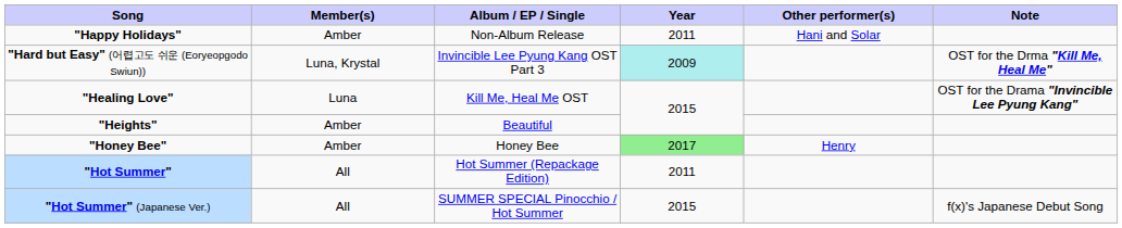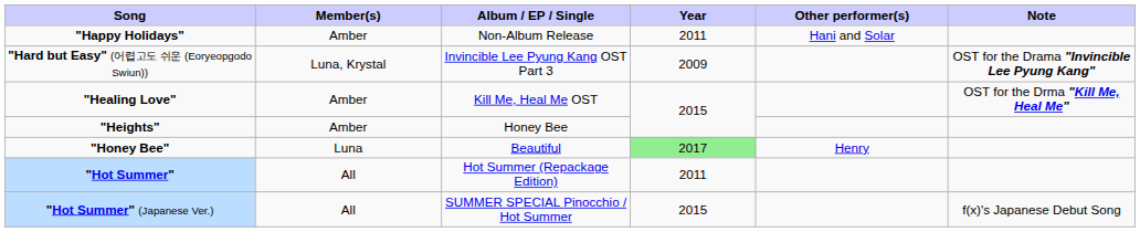"Hard but Easy" (어렵고도 쉬운 (Eoryeopgodo Swiun)) | Year: paleturquoise background -> no background
"Hard but Easy" (어렵고도 쉬운 (Eoryeopgodo Swiun)) | Note: OST for the Drma "Kill Me, Heal Me" -> OST for the Drama "Invincible Lee Pyung Kang"
"Healing Love" | Member(s): Luna -> Amber
"Healing Love" | Note: OST for the Drama "Invincible Lee Pyung Kang" -> OST for the Drma "Kill Me, Heal Me"
"Heights" | Album / EP / Single: Beautiful -> Honey Bee
"Honey Bee" | Member(s): Amber -> Luna
"Honey Bee" | Album / EP / Single: Honey Bee -> Beautiful
